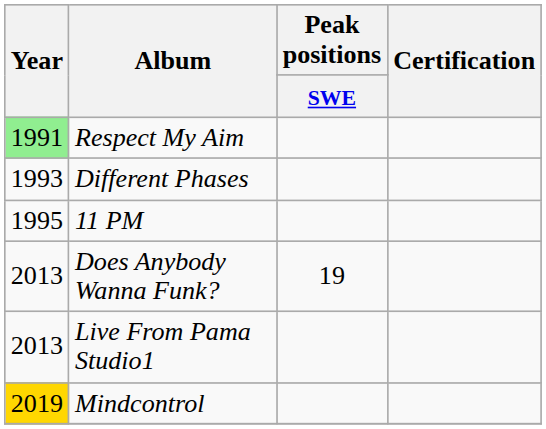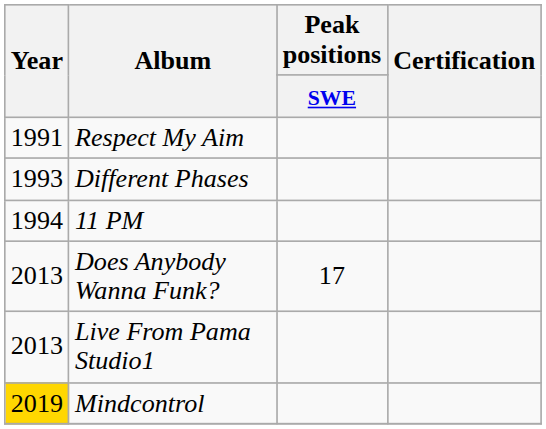Respect My Aim | Year: lightgreen background -> no background
11 PM | Year: 1995 -> 1994
Does Anybody Wanna Funk? | Peak positions / SWE: 19 -> 17
